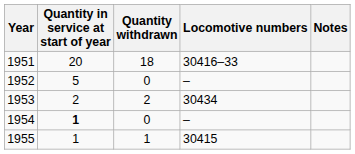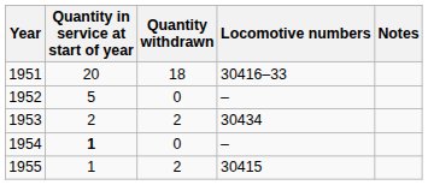1955 | Quantity withdrawn: 1 -> 2
